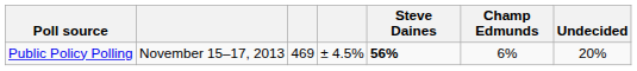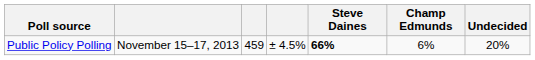Public Policy Polling | column 3: 469 -> 459
Public Policy Polling | Steve Daines: 56% -> 66%
